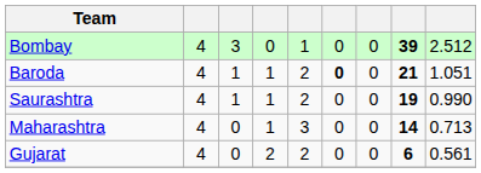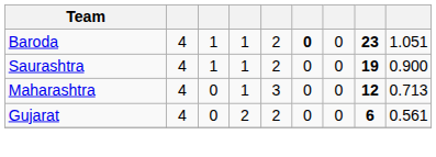- row: Bombay | 4 | 3 | 0 | 1 | 0 | 0 | 39 | 2.512
Baroda | column 8: 21 -> 23
Saurashtra | column 9: 0.990 -> 0.900
Maharashtra | column 8: 14 -> 12
